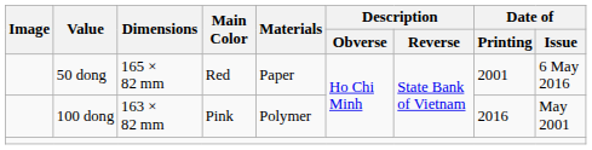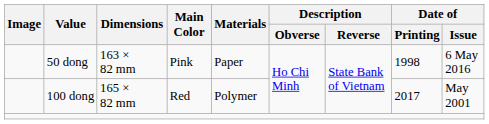50 dong | Dimensions: 165 × 82 mm -> 163 × 82 mm
50 dong | Main Color: Red -> Pink
50 dong | Date of / Printing: 2001 -> 1998
100 dong | Dimensions: 163 × 82 mm -> 165 × 82 mm
100 dong | Main Color: Pink -> Red
100 dong | Date of / Printing: 2016 -> 2017
